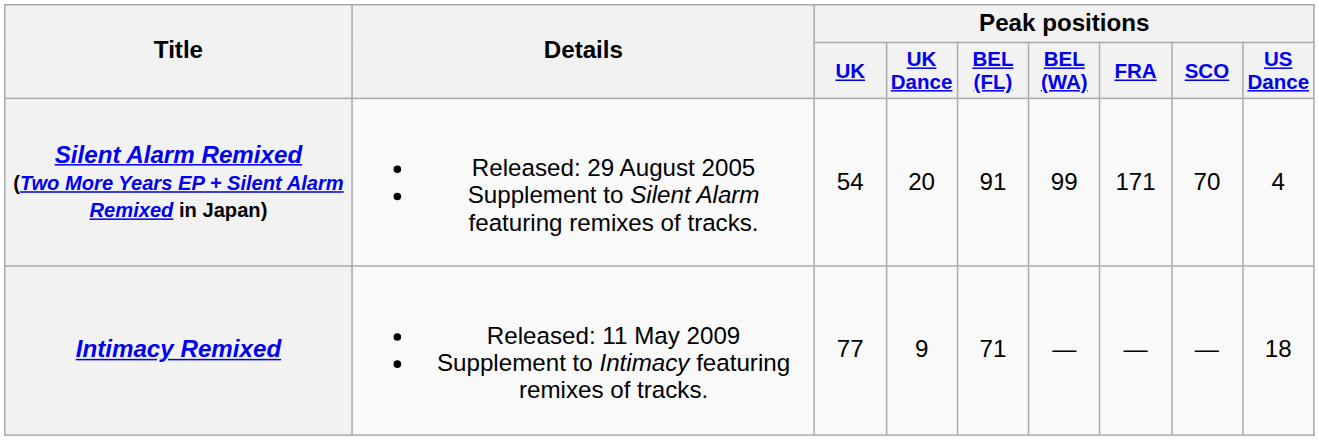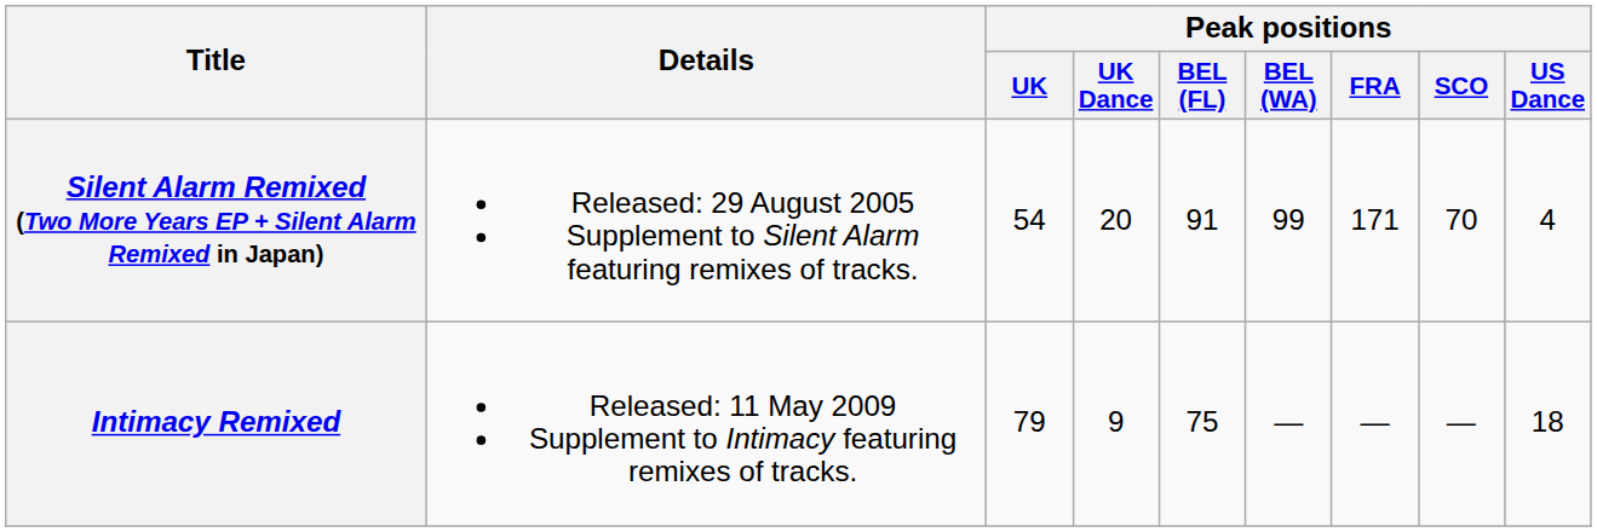Intimacy Remixed | Peak positions / UK: 77 -> 79
Intimacy Remixed | Peak positions / BEL (FL): 71 -> 75
